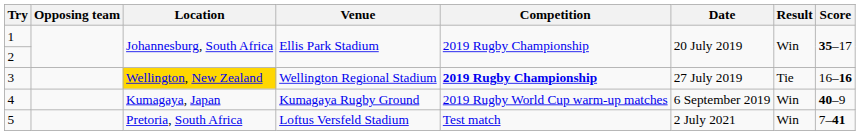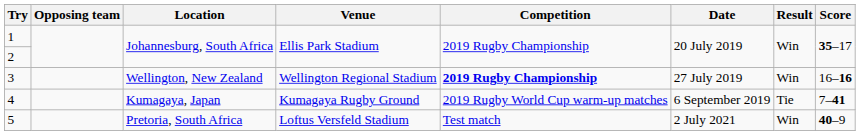3 | Location: gold background -> no background
3 | Result: Tie -> Win
4 | Result: Win -> Tie
4 | Score: 40–9 -> 7–41
5 | Score: 7–41 -> 40–9
